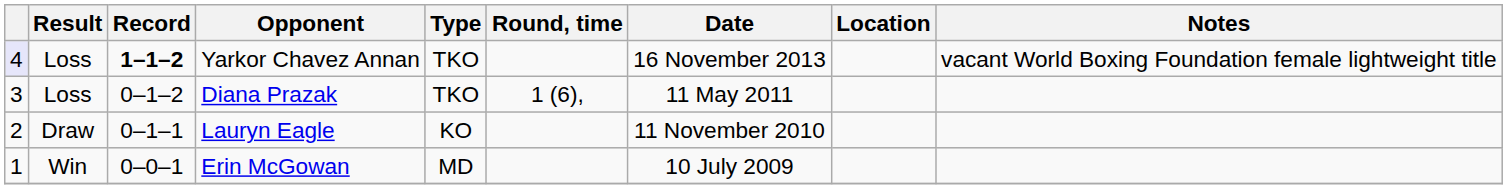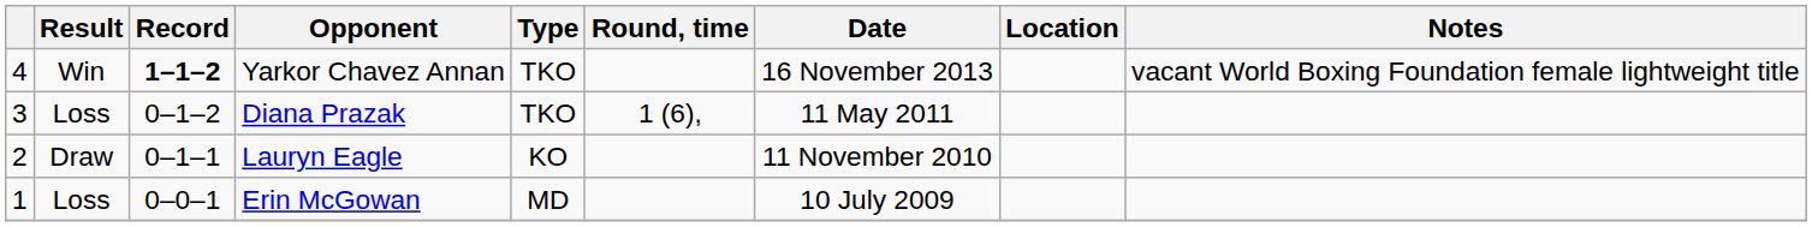Yarkor Chavez Annan | column 1: lavender background -> no background
Yarkor Chavez Annan | Result: Loss -> Win
Erin McGowan | Result: Win -> Loss
